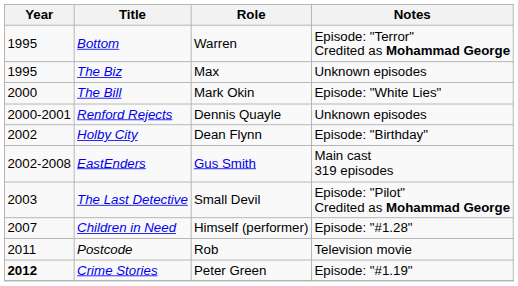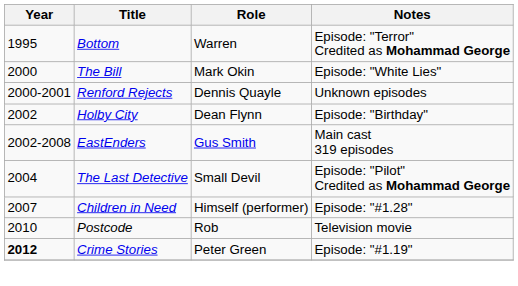- row: 1995 | The Biz | Max | Unknown episodes
The Last Detective | Year: 2003 -> 2004
Postcode | Year: 2011 -> 2010
